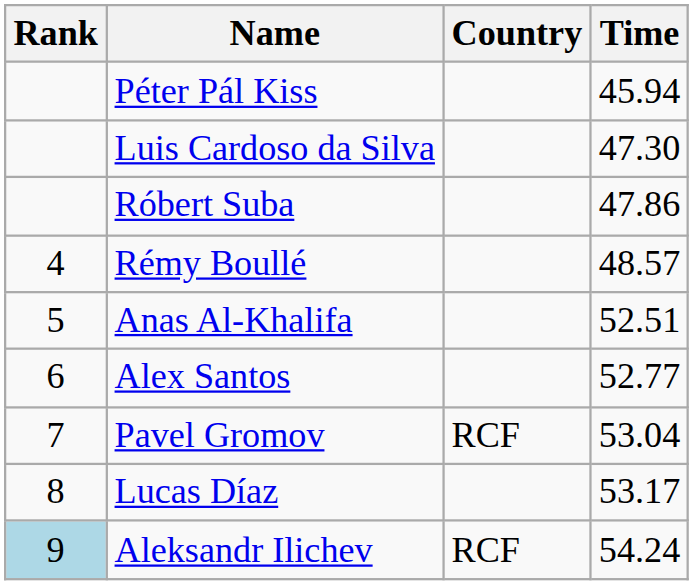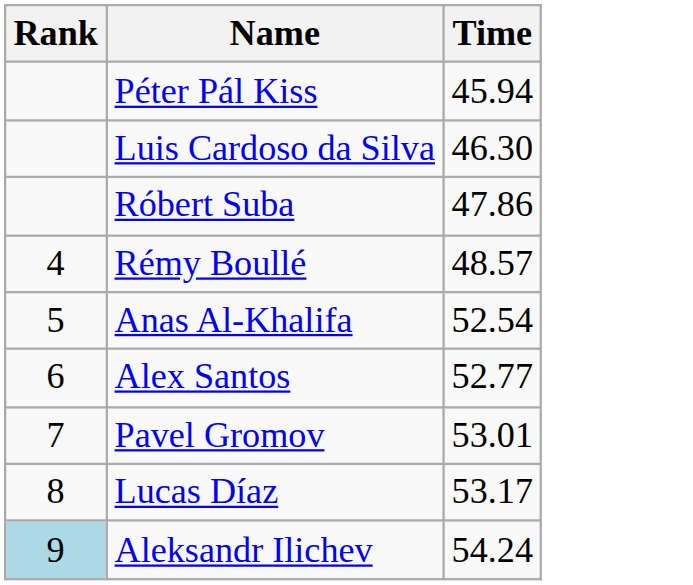- column: Country | RCF | RCF
Luis Cardoso da Silva | Time: 47.30 -> 46.30
Anas Al-Khalifa | Time: 52.51 -> 52.54
Pavel Gromov | Time: 53.04 -> 53.01
